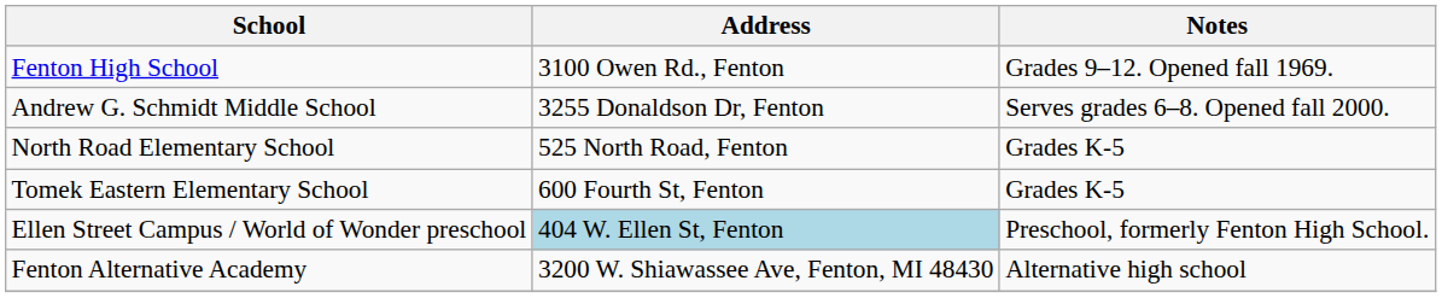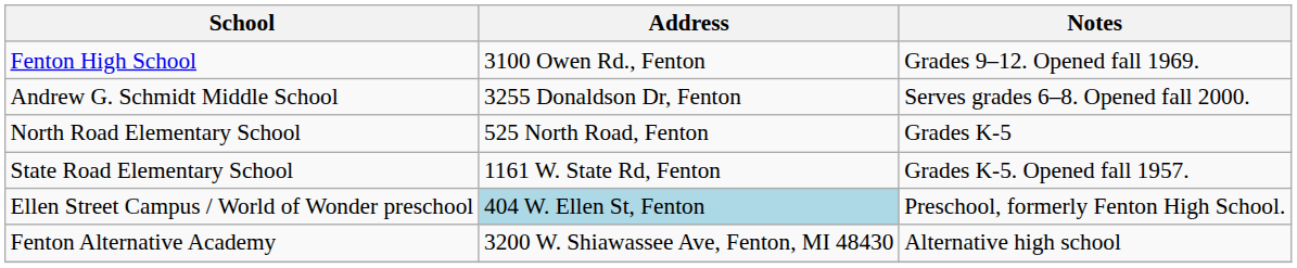+ row: State Road Elementary School | 1161 W. State Rd, Fenton | Grades K-5. Opened fall 1957.
- row: Tomek Eastern Elementary School | 600 Fourth St, Fenton | Grades K-5
